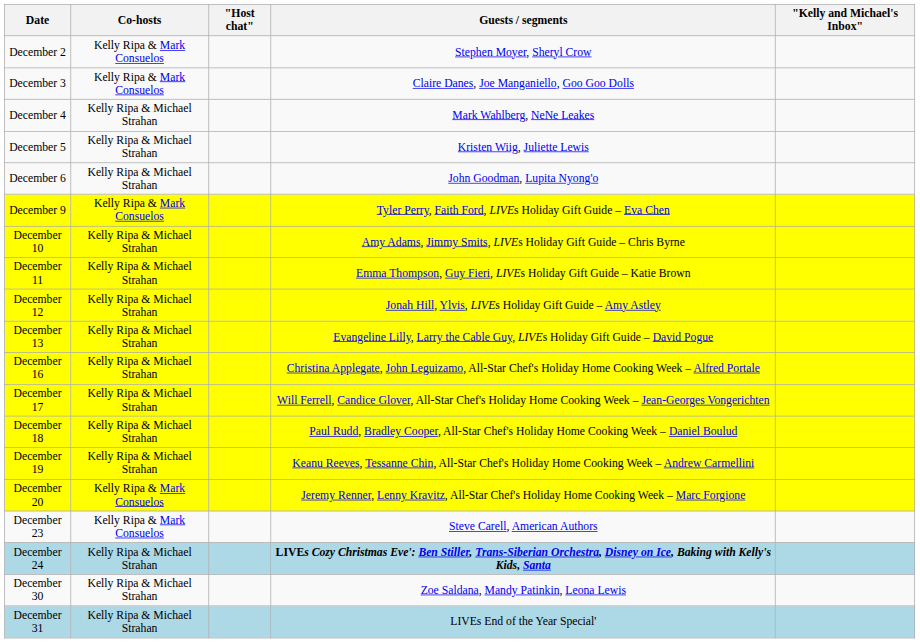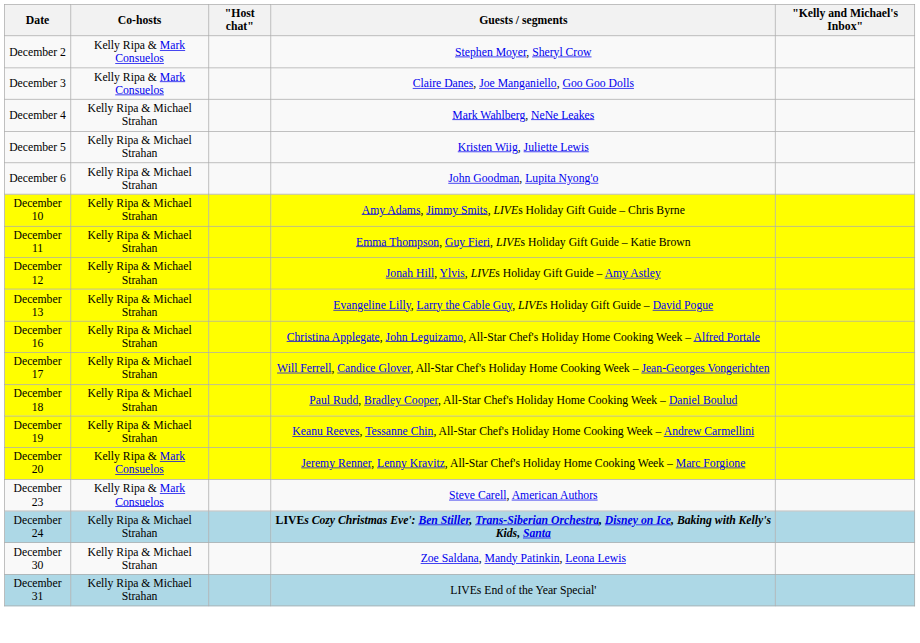- row: December 9 | Kelly Ripa & Mark Consuelos | Tyler Perry, Faith Ford, LIVEs Holiday Gift Guide – Eva Chen
